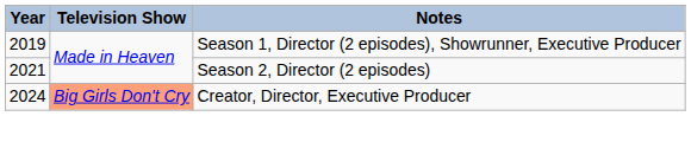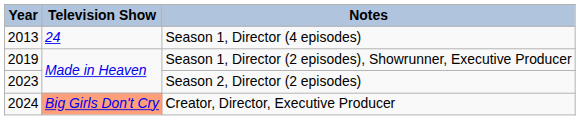+ row: 2013 | 24 | Season 1, Director (4 episodes)
Season 2, Director (2 episodes) | Year: 2021 -> 2023
